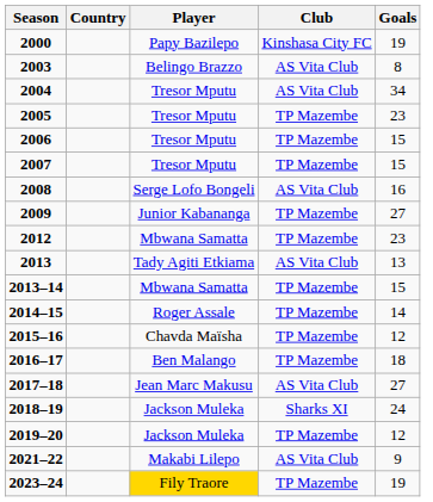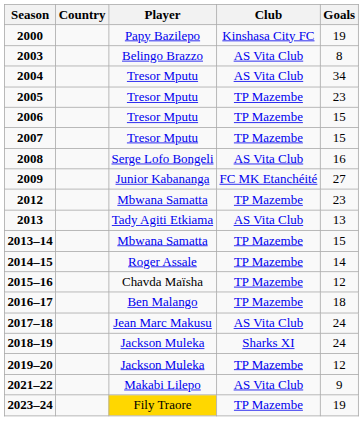2009 | Club: TP Mazembe -> FC MK Etanchéité
2017–18 | Goals: 27 -> 24
